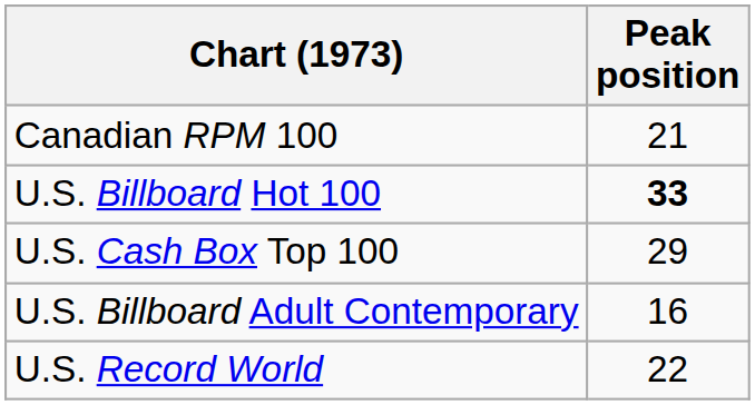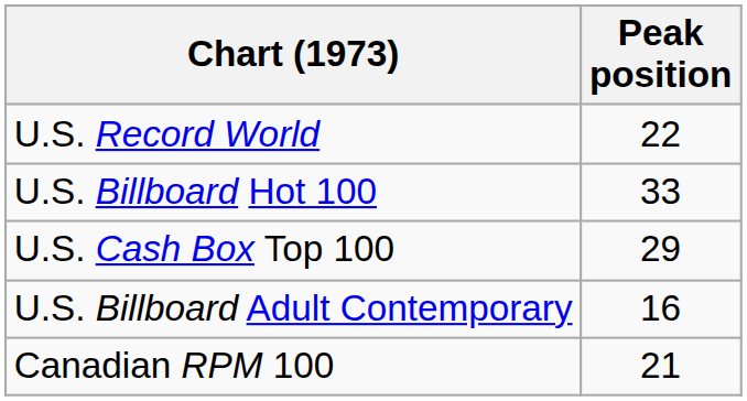rows swapped: Canadian RPM 100 <-> U.S. Record World
U.S. Billboard Hot 100 | Peak position: bold -> normal
